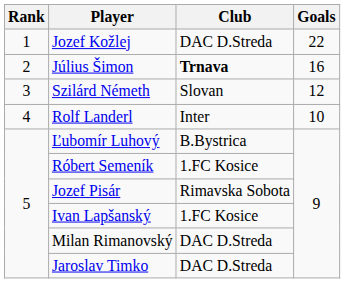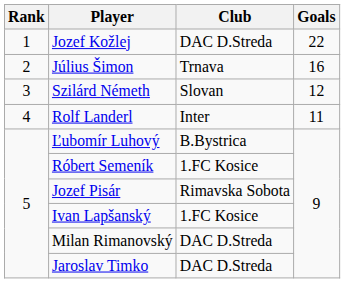Július Šimon | Club: bold -> normal
Rolf Landerl | Goals: 10 -> 11
